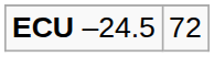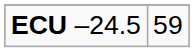ECU –24.5 | column 2: 72 -> 59
